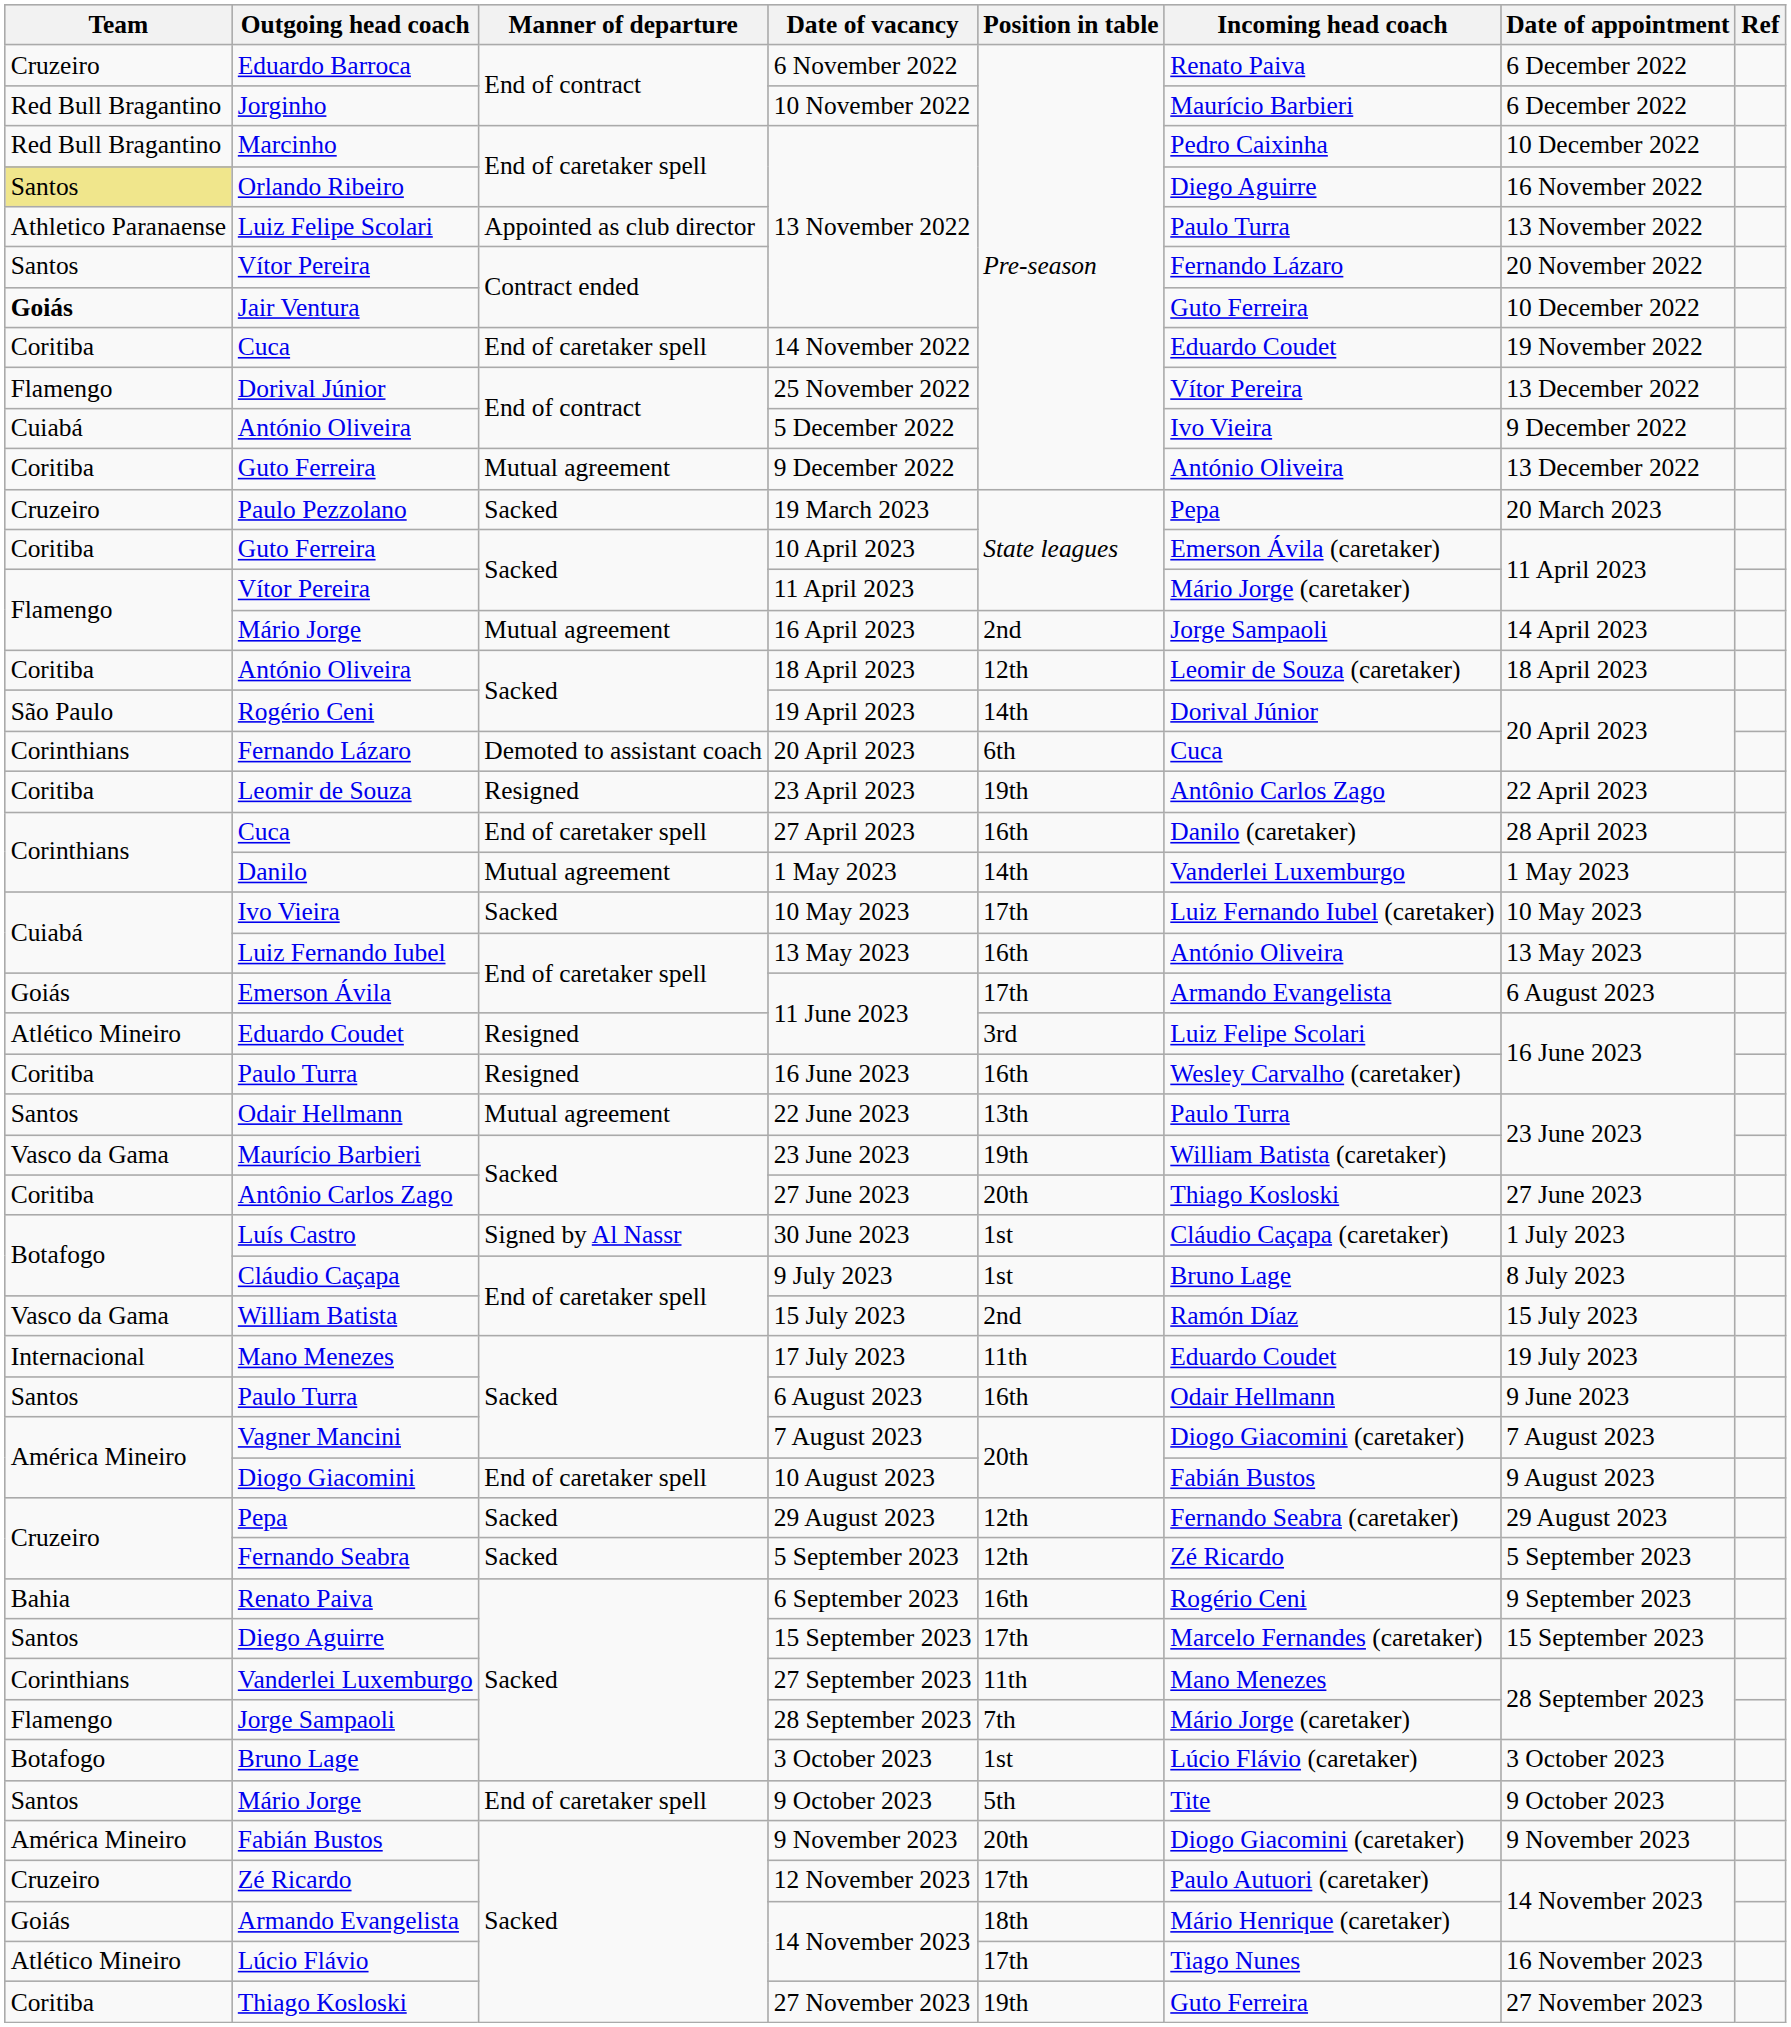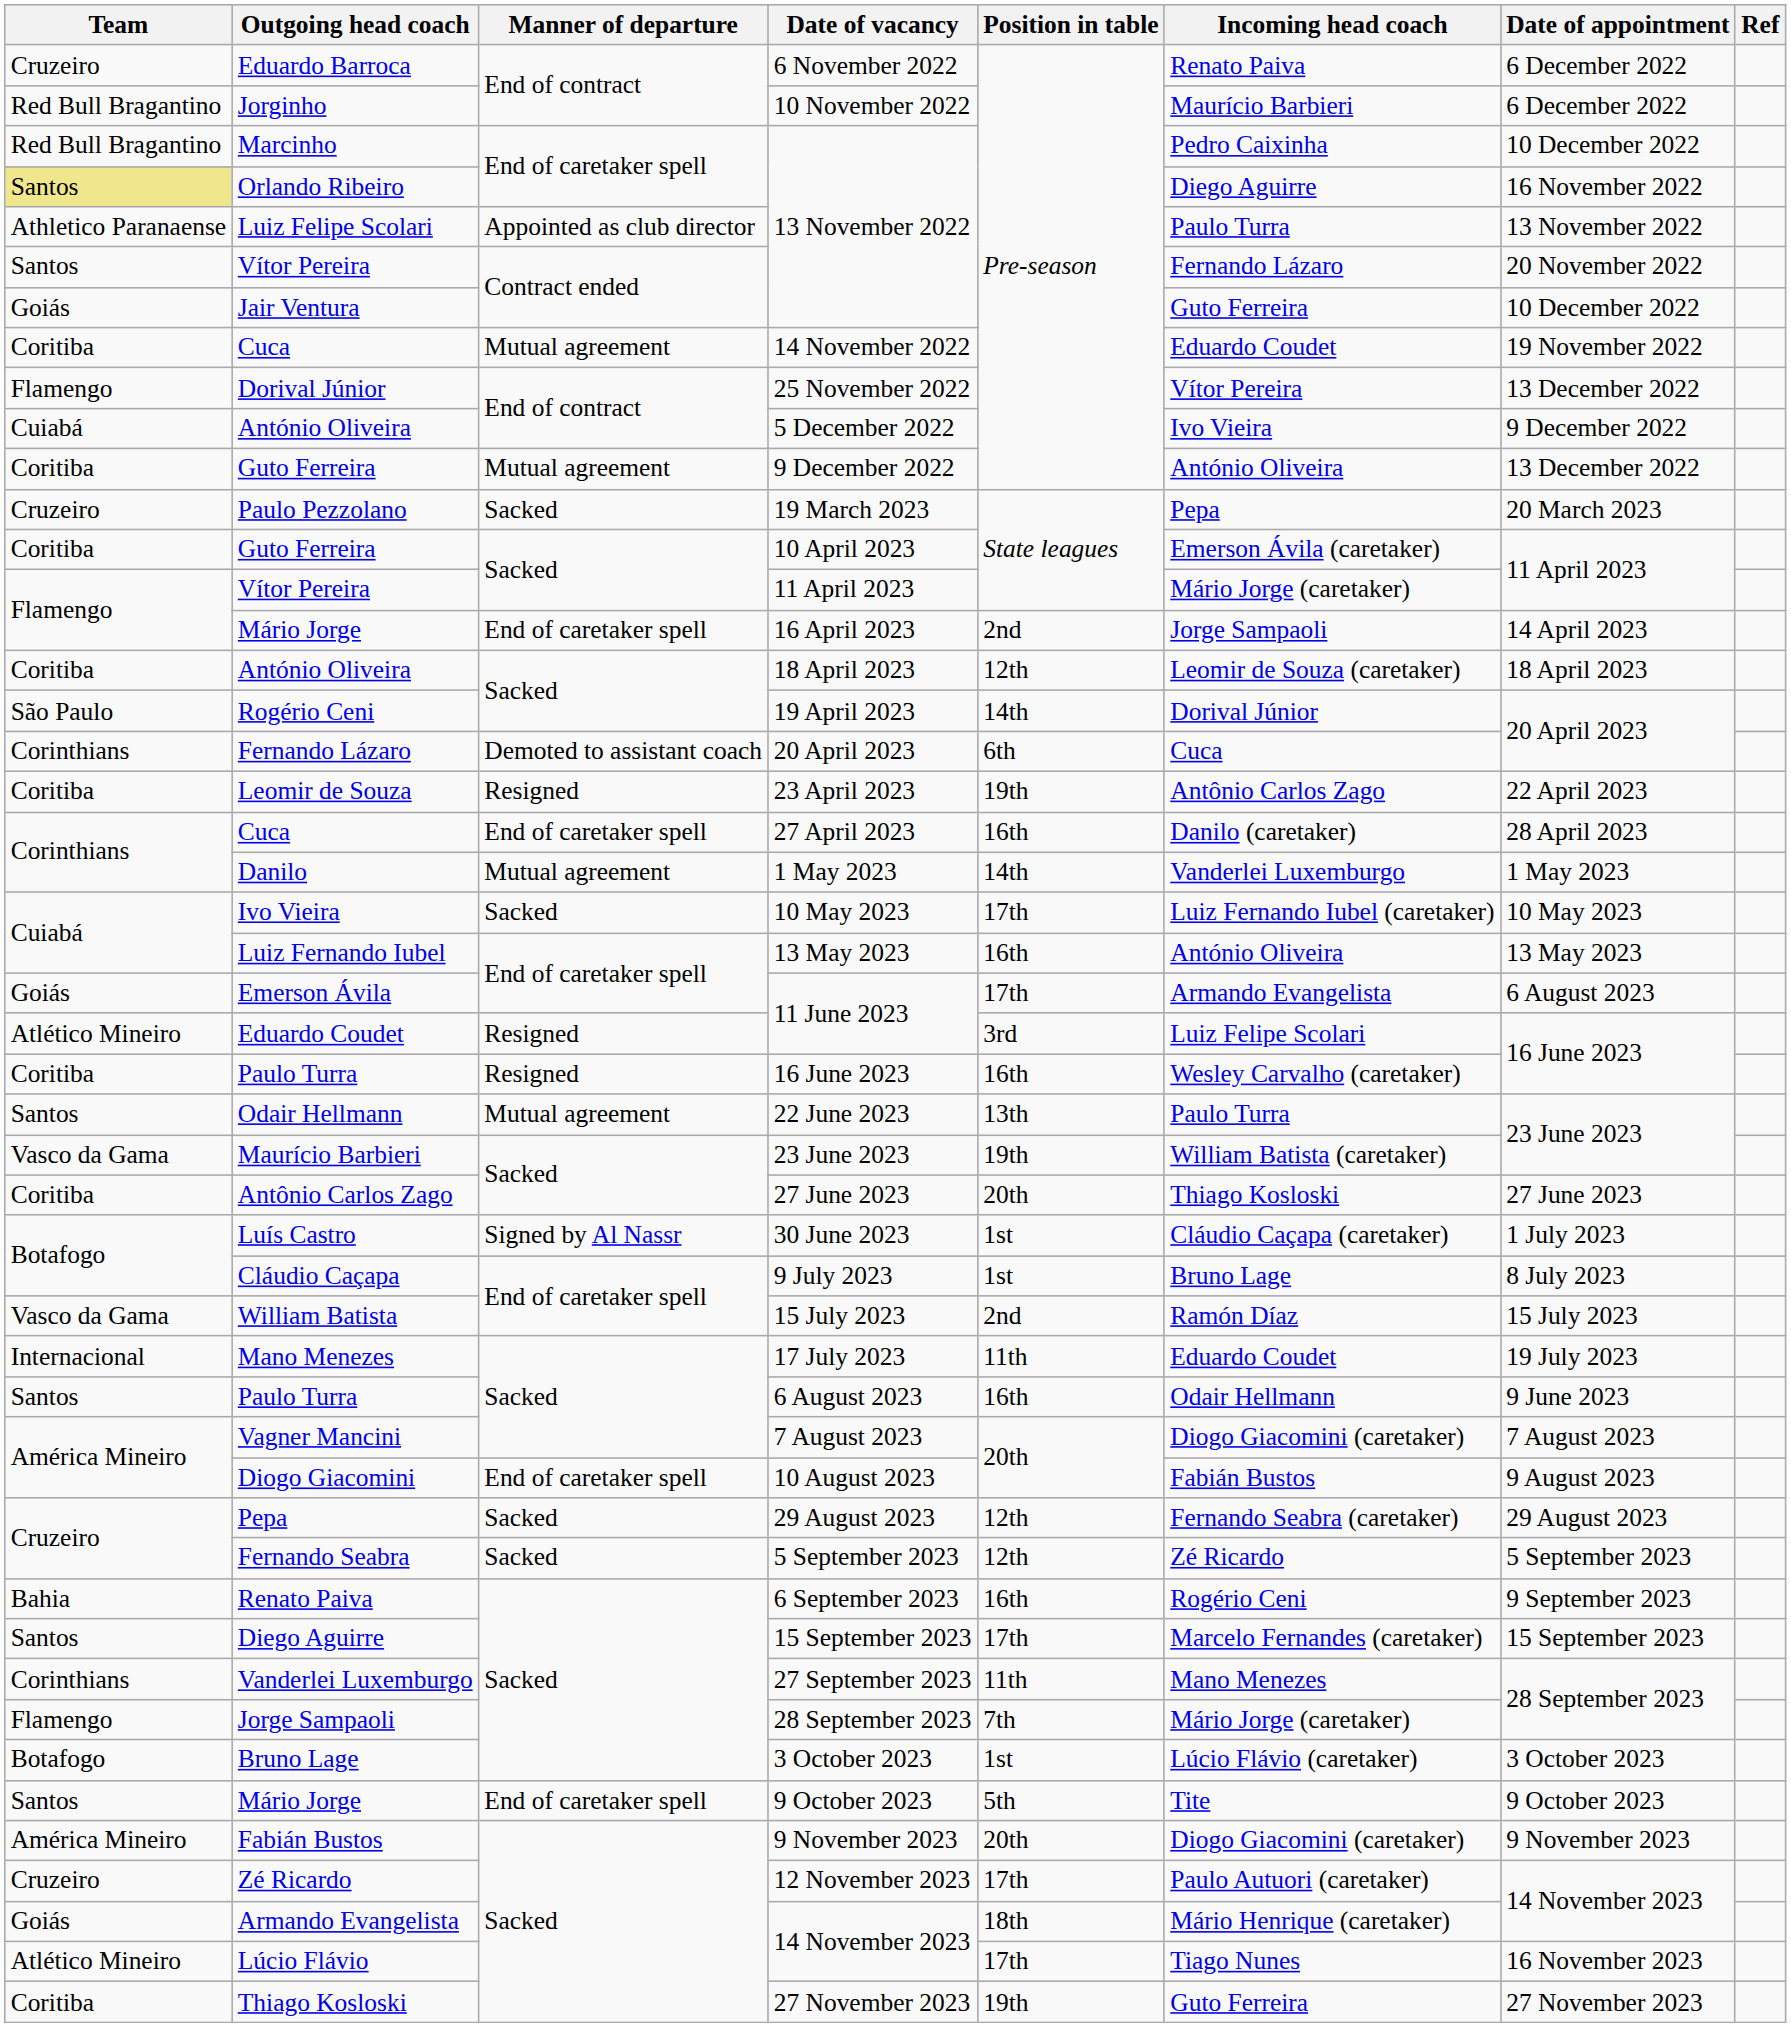Jair Ventura | Team: bold -> normal
Cuca / 14 November 2022 | Manner of departure: End of caretaker spell -> Mutual agreement
Mário Jorge / 16 April 2023 | Manner of departure: Mutual agreement -> End of caretaker spell
